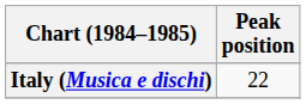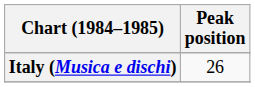Italy (Musica e dischi) | Peak position: 22 -> 26
